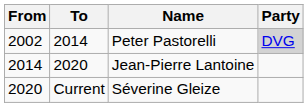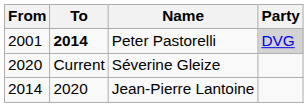Peter Pastorelli | From: 2002 -> 2001
Peter Pastorelli | To: normal -> bold
rows swapped: Jean-Pierre Lantoine <-> Séverine Gleize
